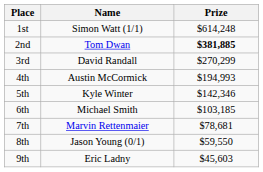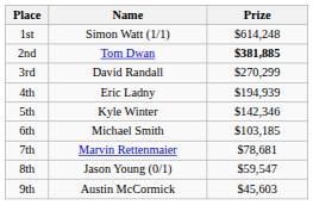4th | Name: Austin McCormick -> Eric Ladny
4th | Prize: $194,993 -> $194,939
8th | Prize: $59,550 -> $59,547
9th | Name: Eric Ladny -> Austin McCormick
